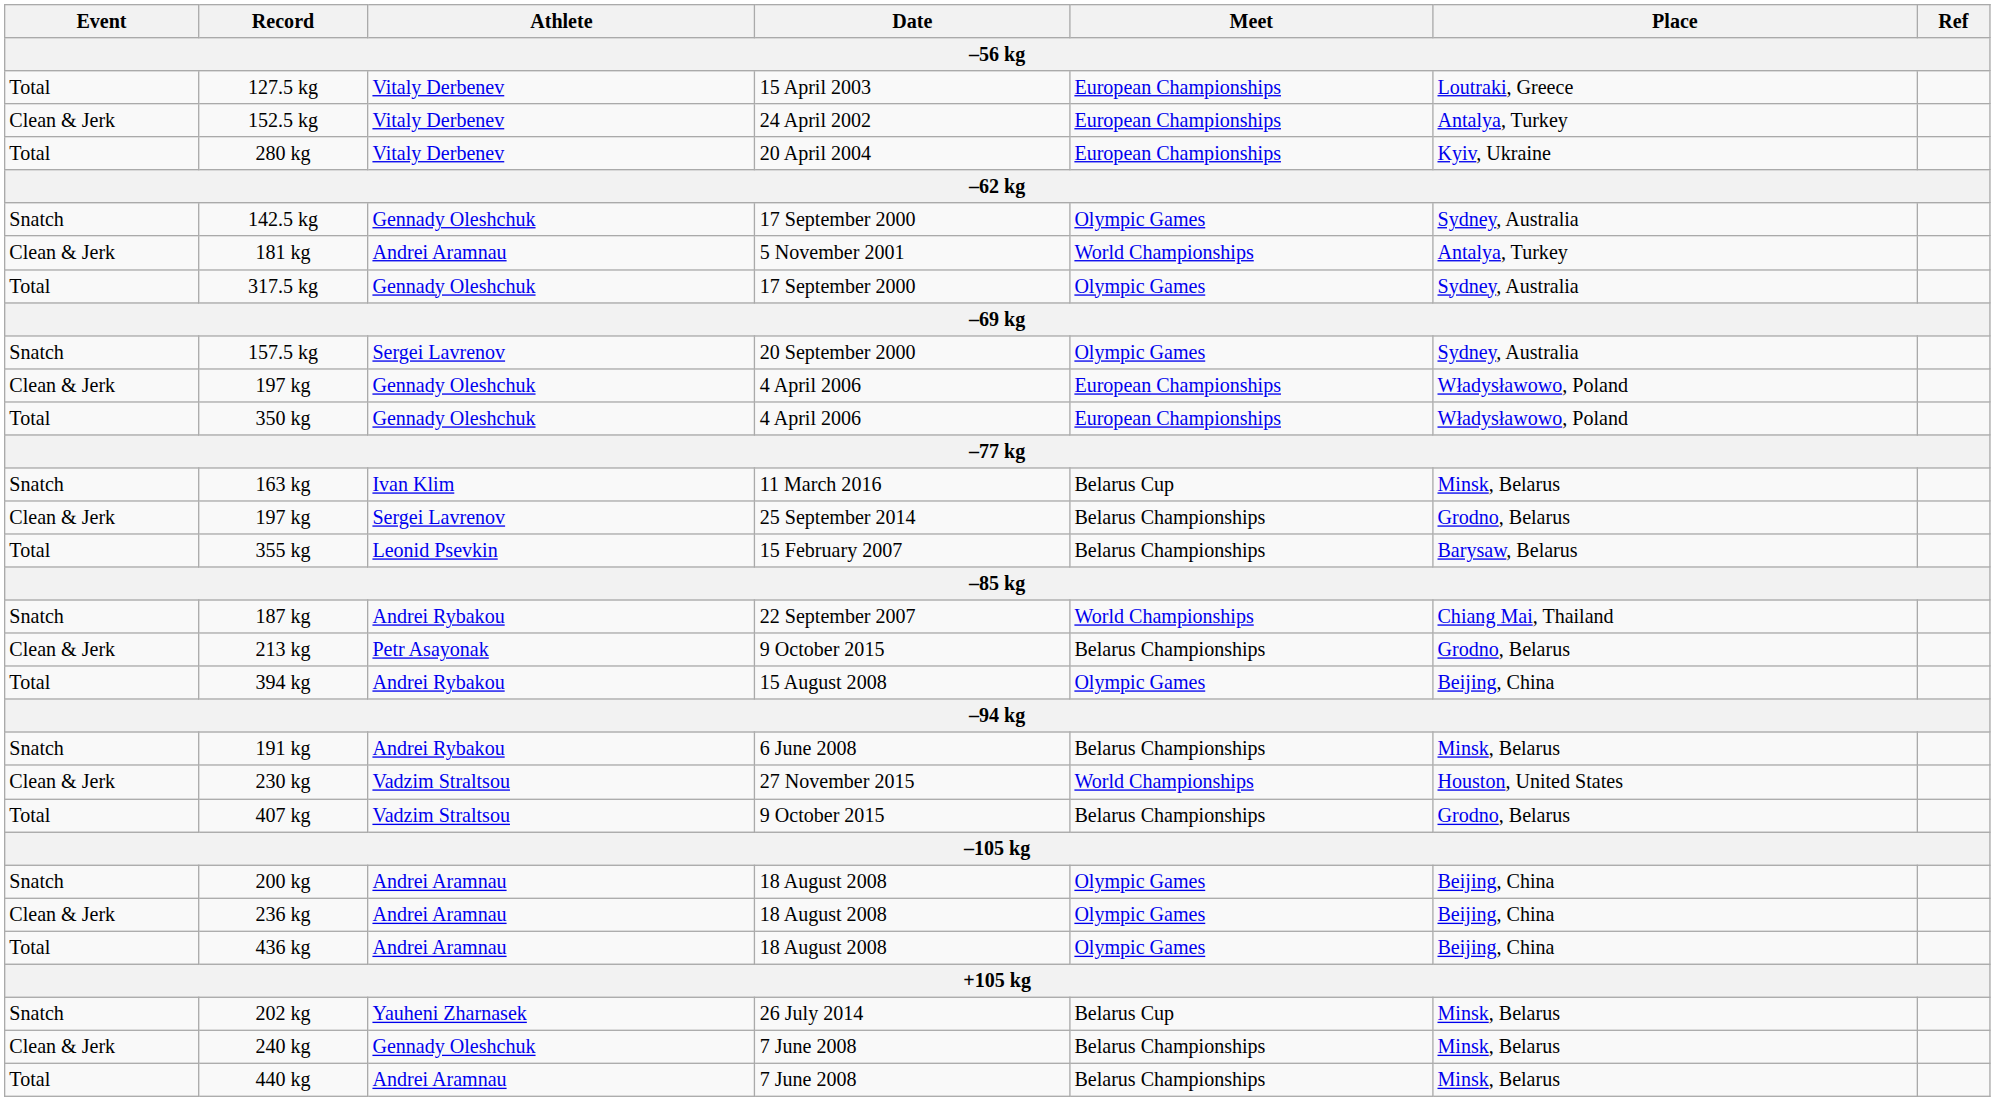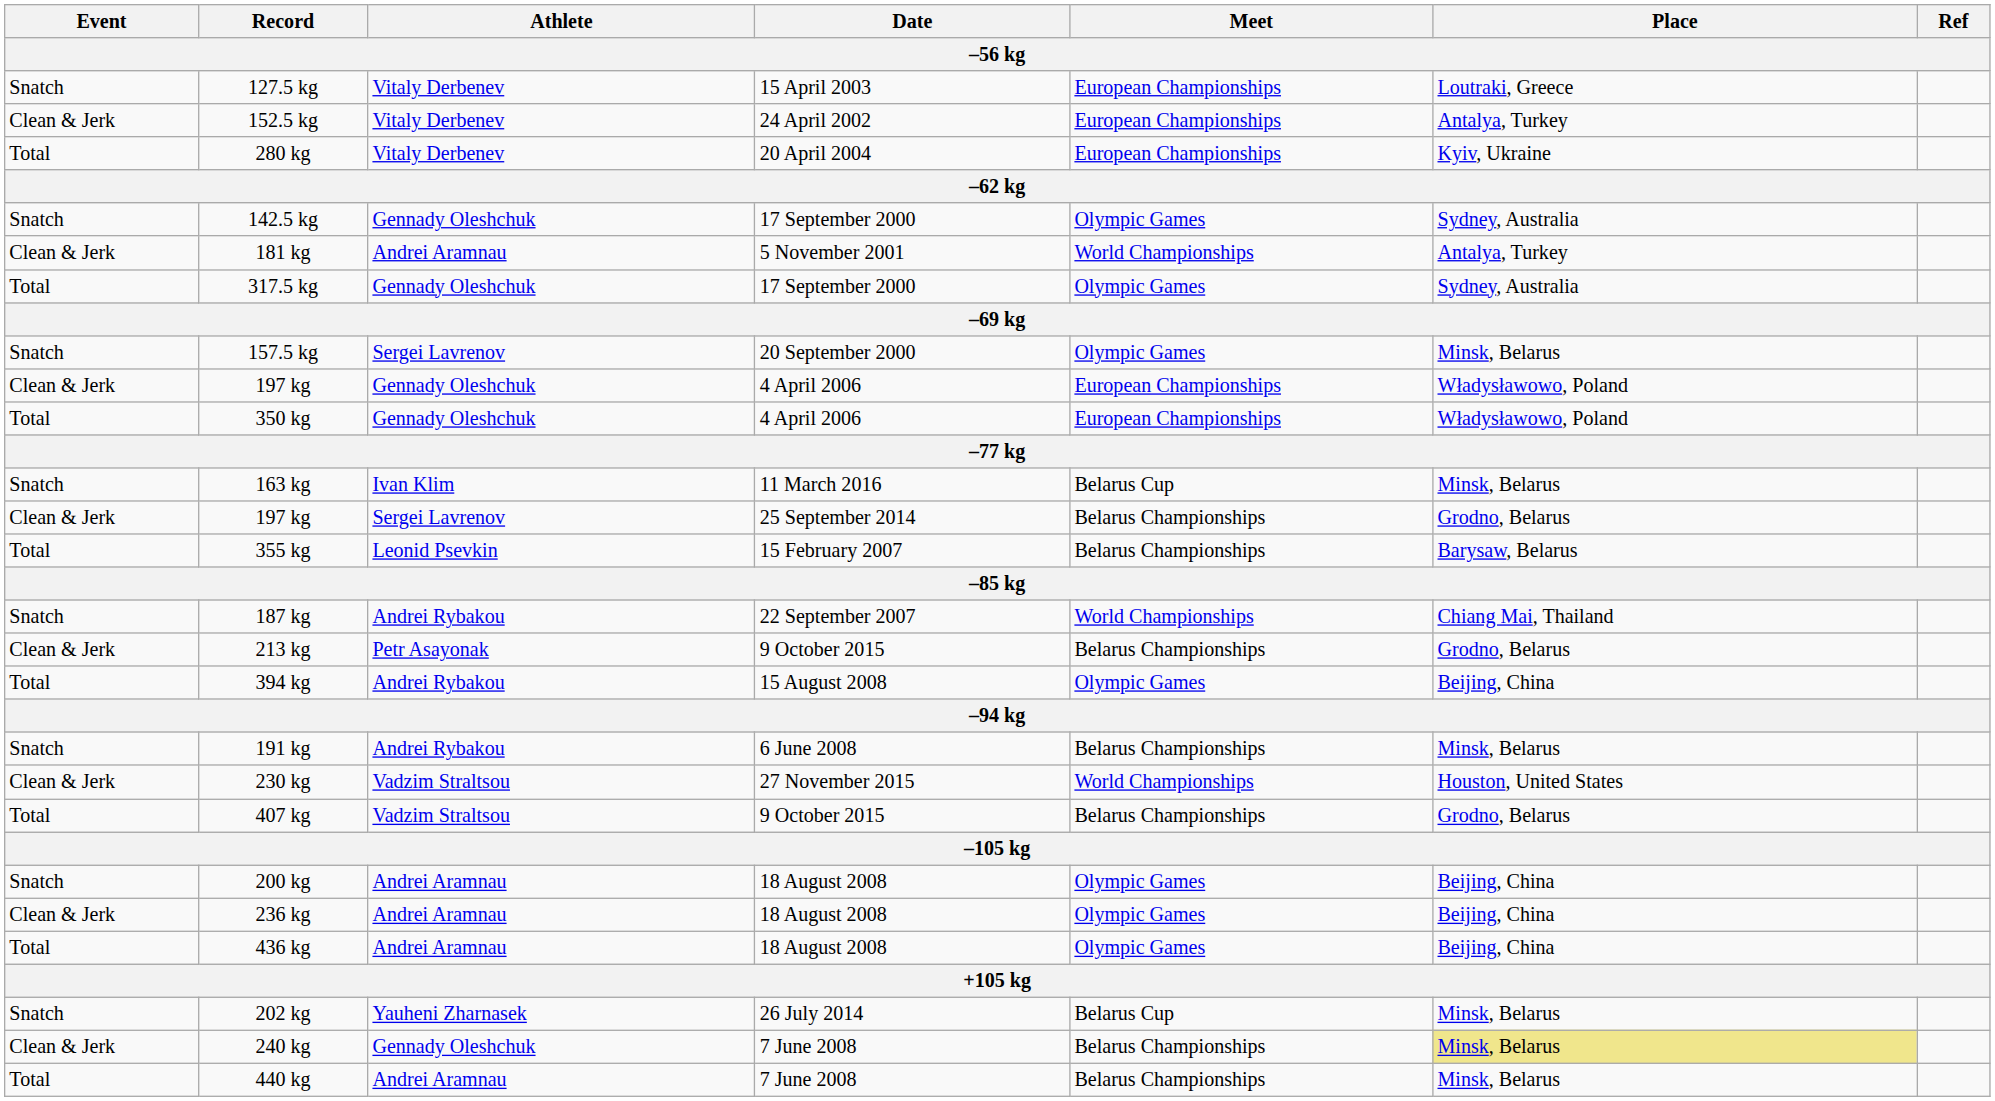127.5 kg | Event: Total -> Snatch
157.5 kg | Place: Sydney, Australia -> Minsk, Belarus
240 kg | Place: no background -> khaki background
